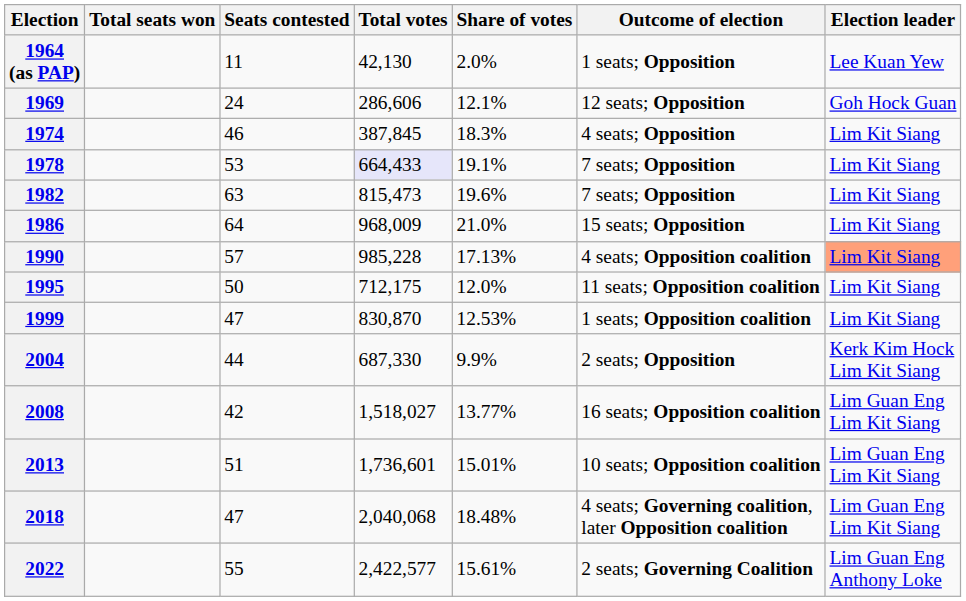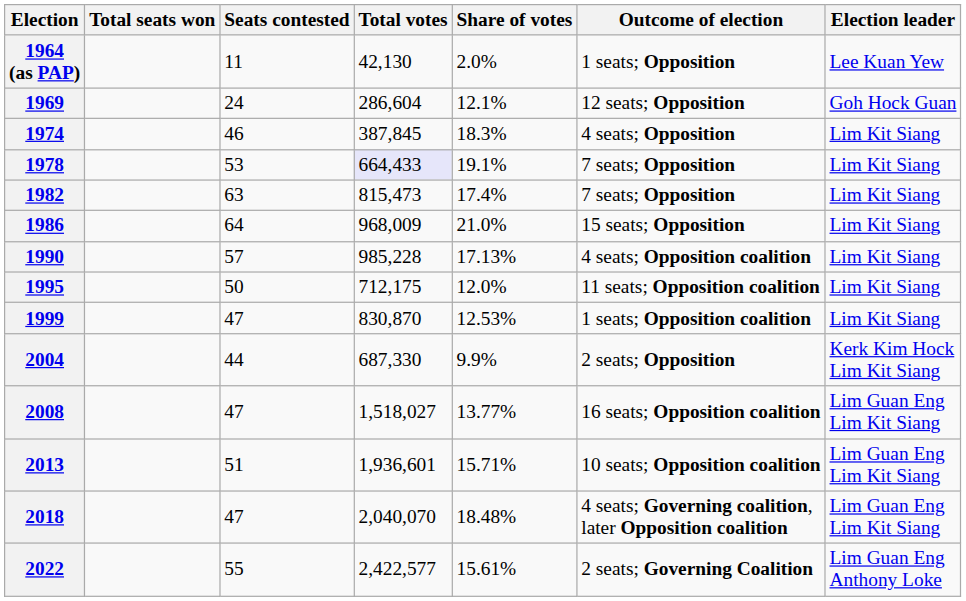1969 | Total votes: 286,606 -> 286,604
1982 | Share of votes: 19.6% -> 17.4%
1990 | Election leader: lightsalmon background -> no background
2008 | Seats contested: 42 -> 47
2013 | Total votes: 1,736,601 -> 1,936,601
2013 | Share of votes: 15.01% -> 15.71%
2018 | Total votes: 2,040,068 -> 2,040,070
